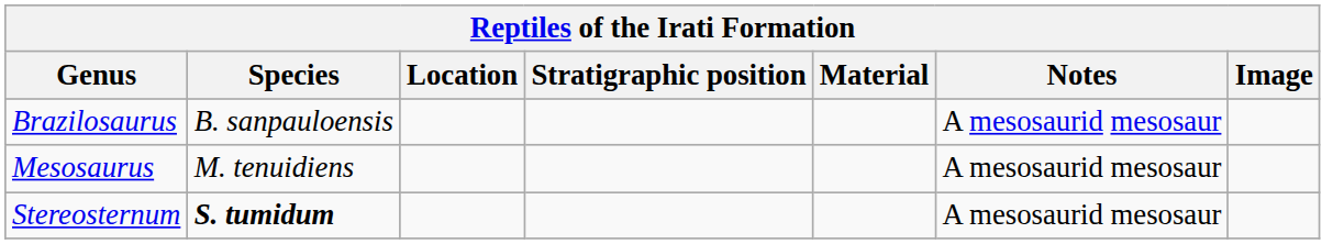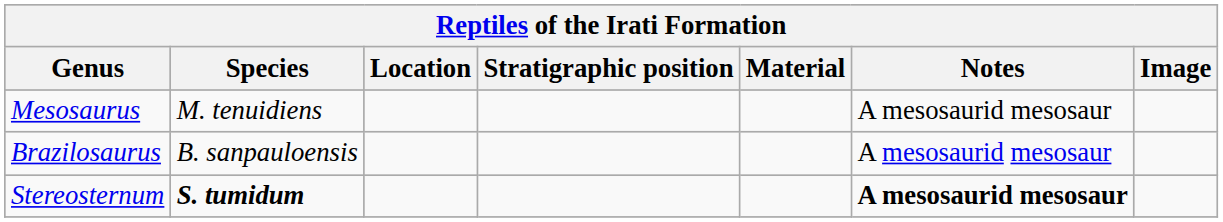rows swapped: Brazilosaurus <-> Mesosaurus
Stereosternum | Notes: normal -> bold
